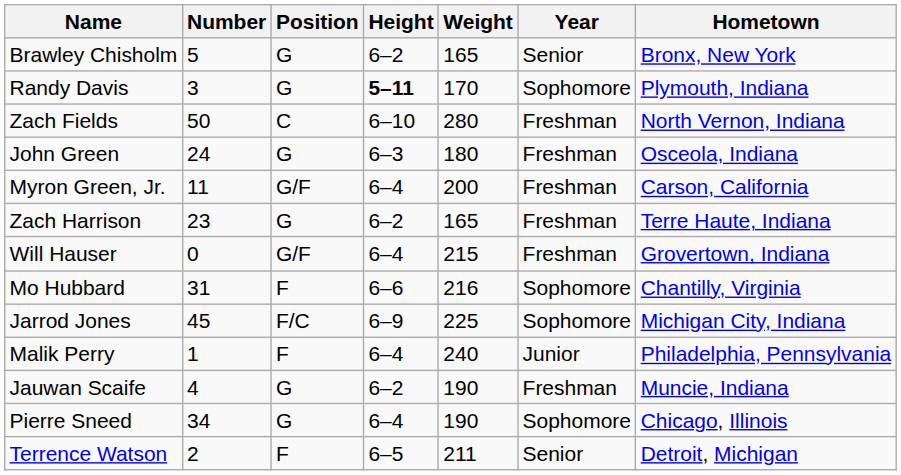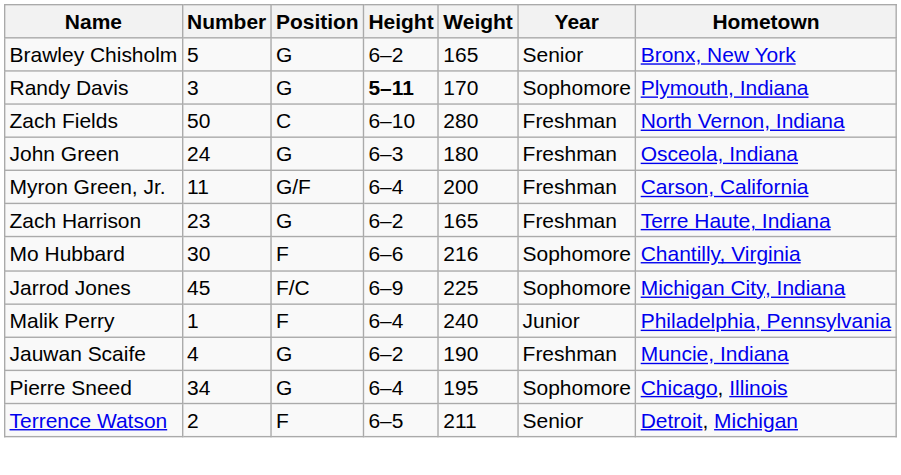- row: Will Hauser | 0 | G/F | 6–4 | 215 | Freshman | Grovertown, Indiana
Mo Hubbard | Number: 31 -> 30
Pierre Sneed | Weight: 190 -> 195
